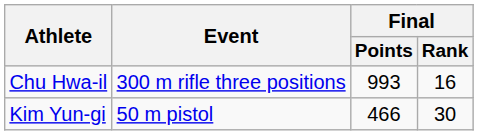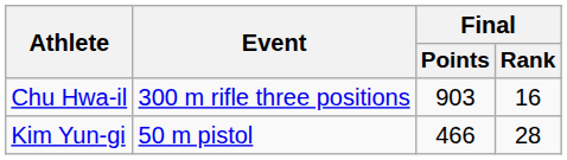Chu Hwa-il | Final / Points: 993 -> 903
Kim Yun-gi | Final / Rank: 30 -> 28
